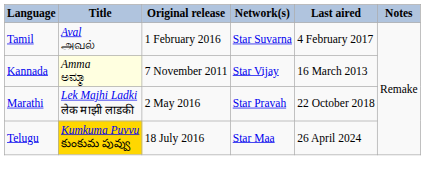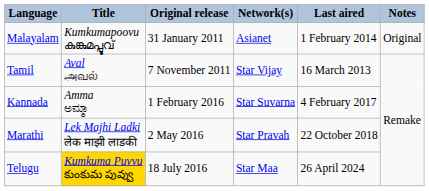+ row: Malayalam | Kumkumapoovu കുങ്കുമപ്പൂവ് | 31 January 2011 | Asianet | 1 February 2014 | Original
Tamil | Original release: 1 February 2016 -> 7 November 2011
Tamil | Network(s): Star Suvarna -> Star Vijay
Tamil | Last aired: 4 February 2017 -> 16 March 2013
Kannada | Title: lightyellow background -> no background
Kannada | Original release: 7 November 2011 -> 1 February 2016
Kannada | Network(s): Star Vijay -> Star Suvarna
Kannada | Last aired: 16 March 2013 -> 4 February 2017
